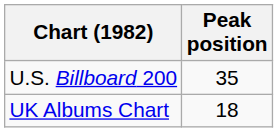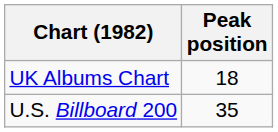rows swapped: U.S. Billboard 200 <-> UK Albums Chart
